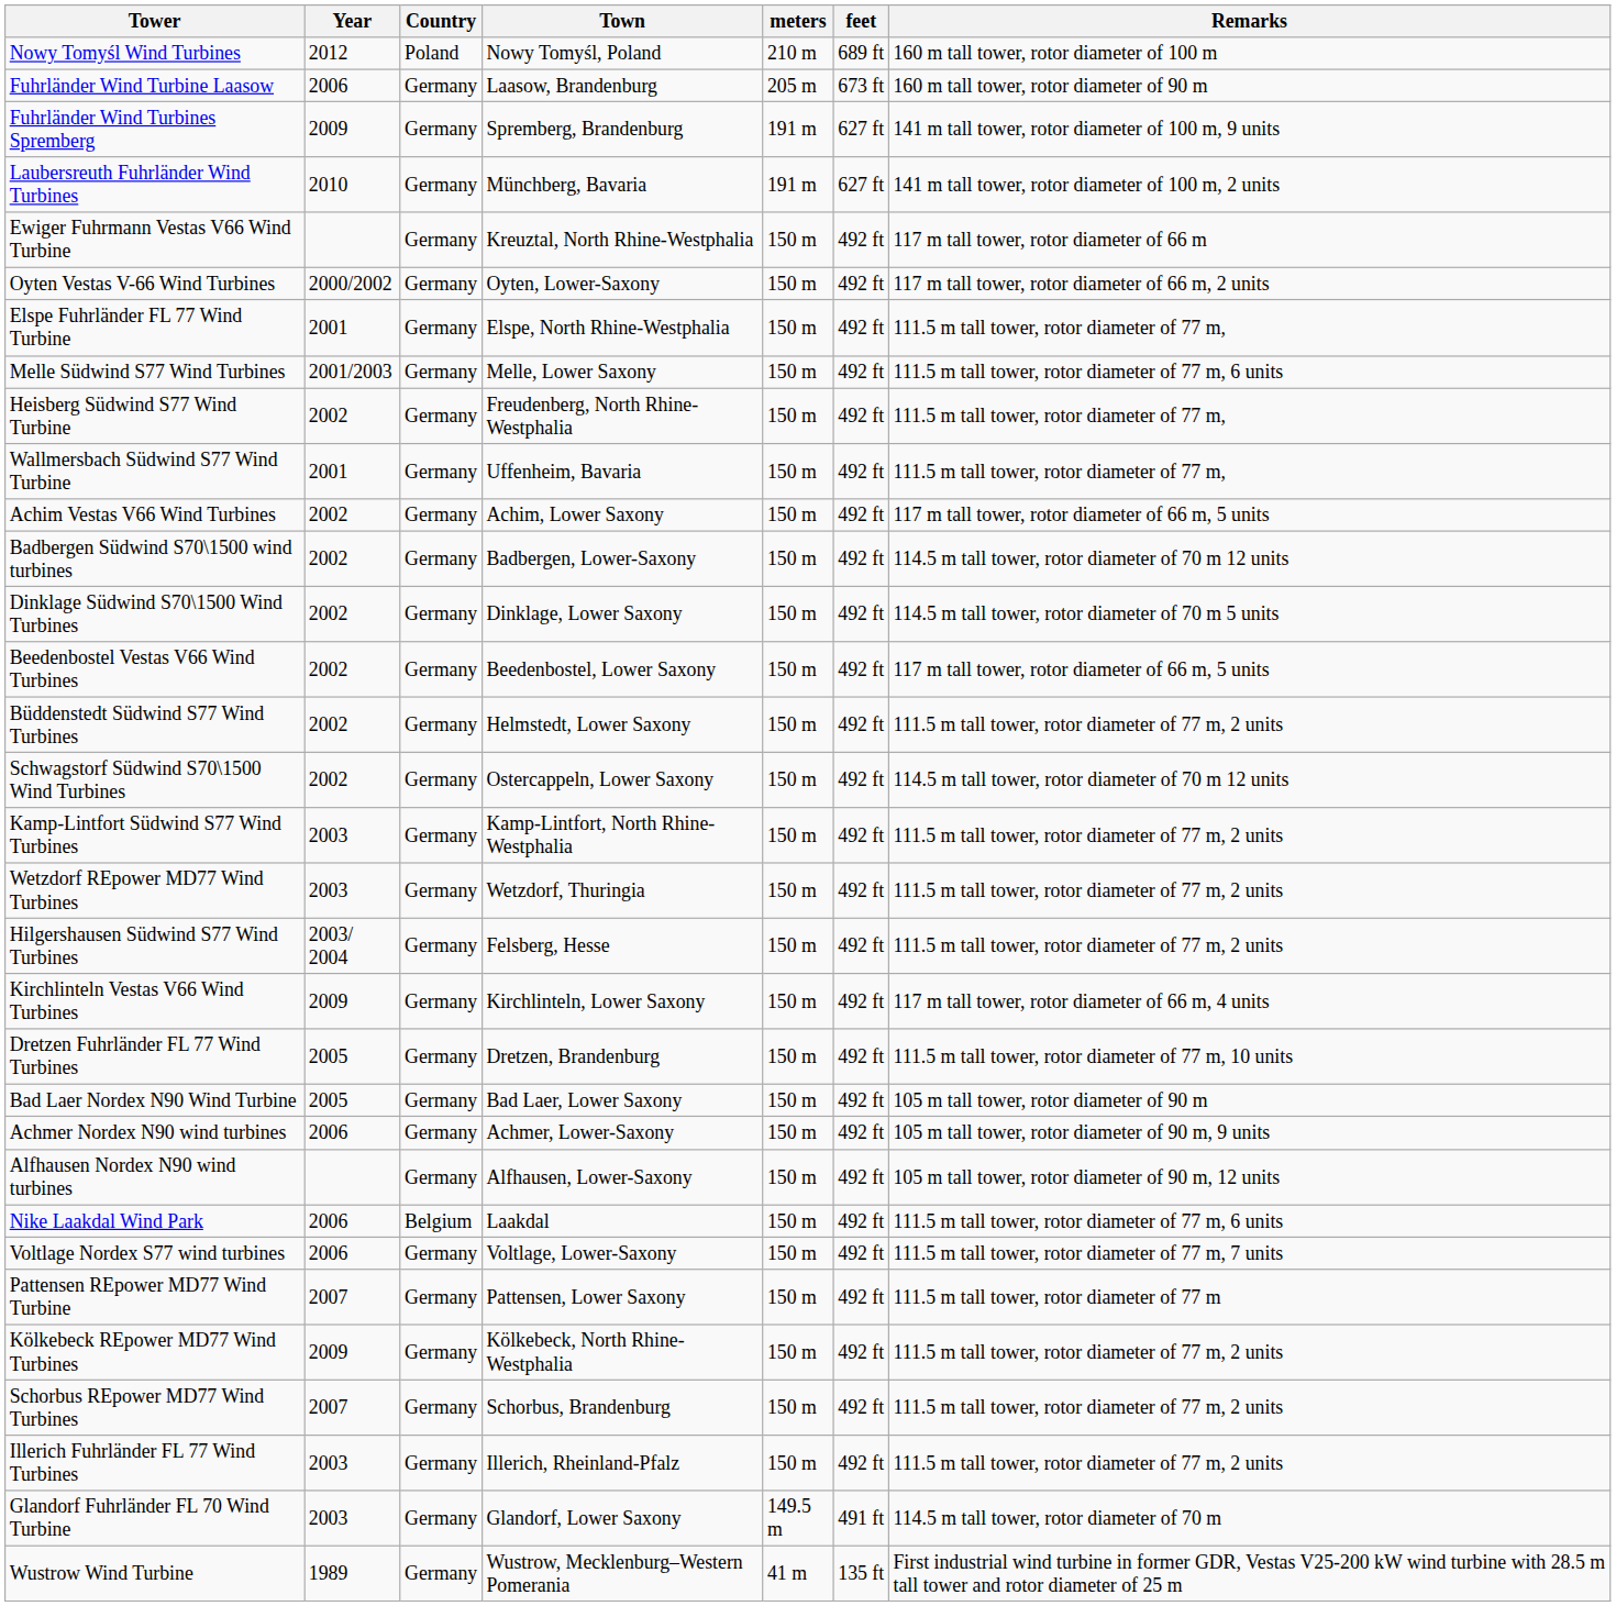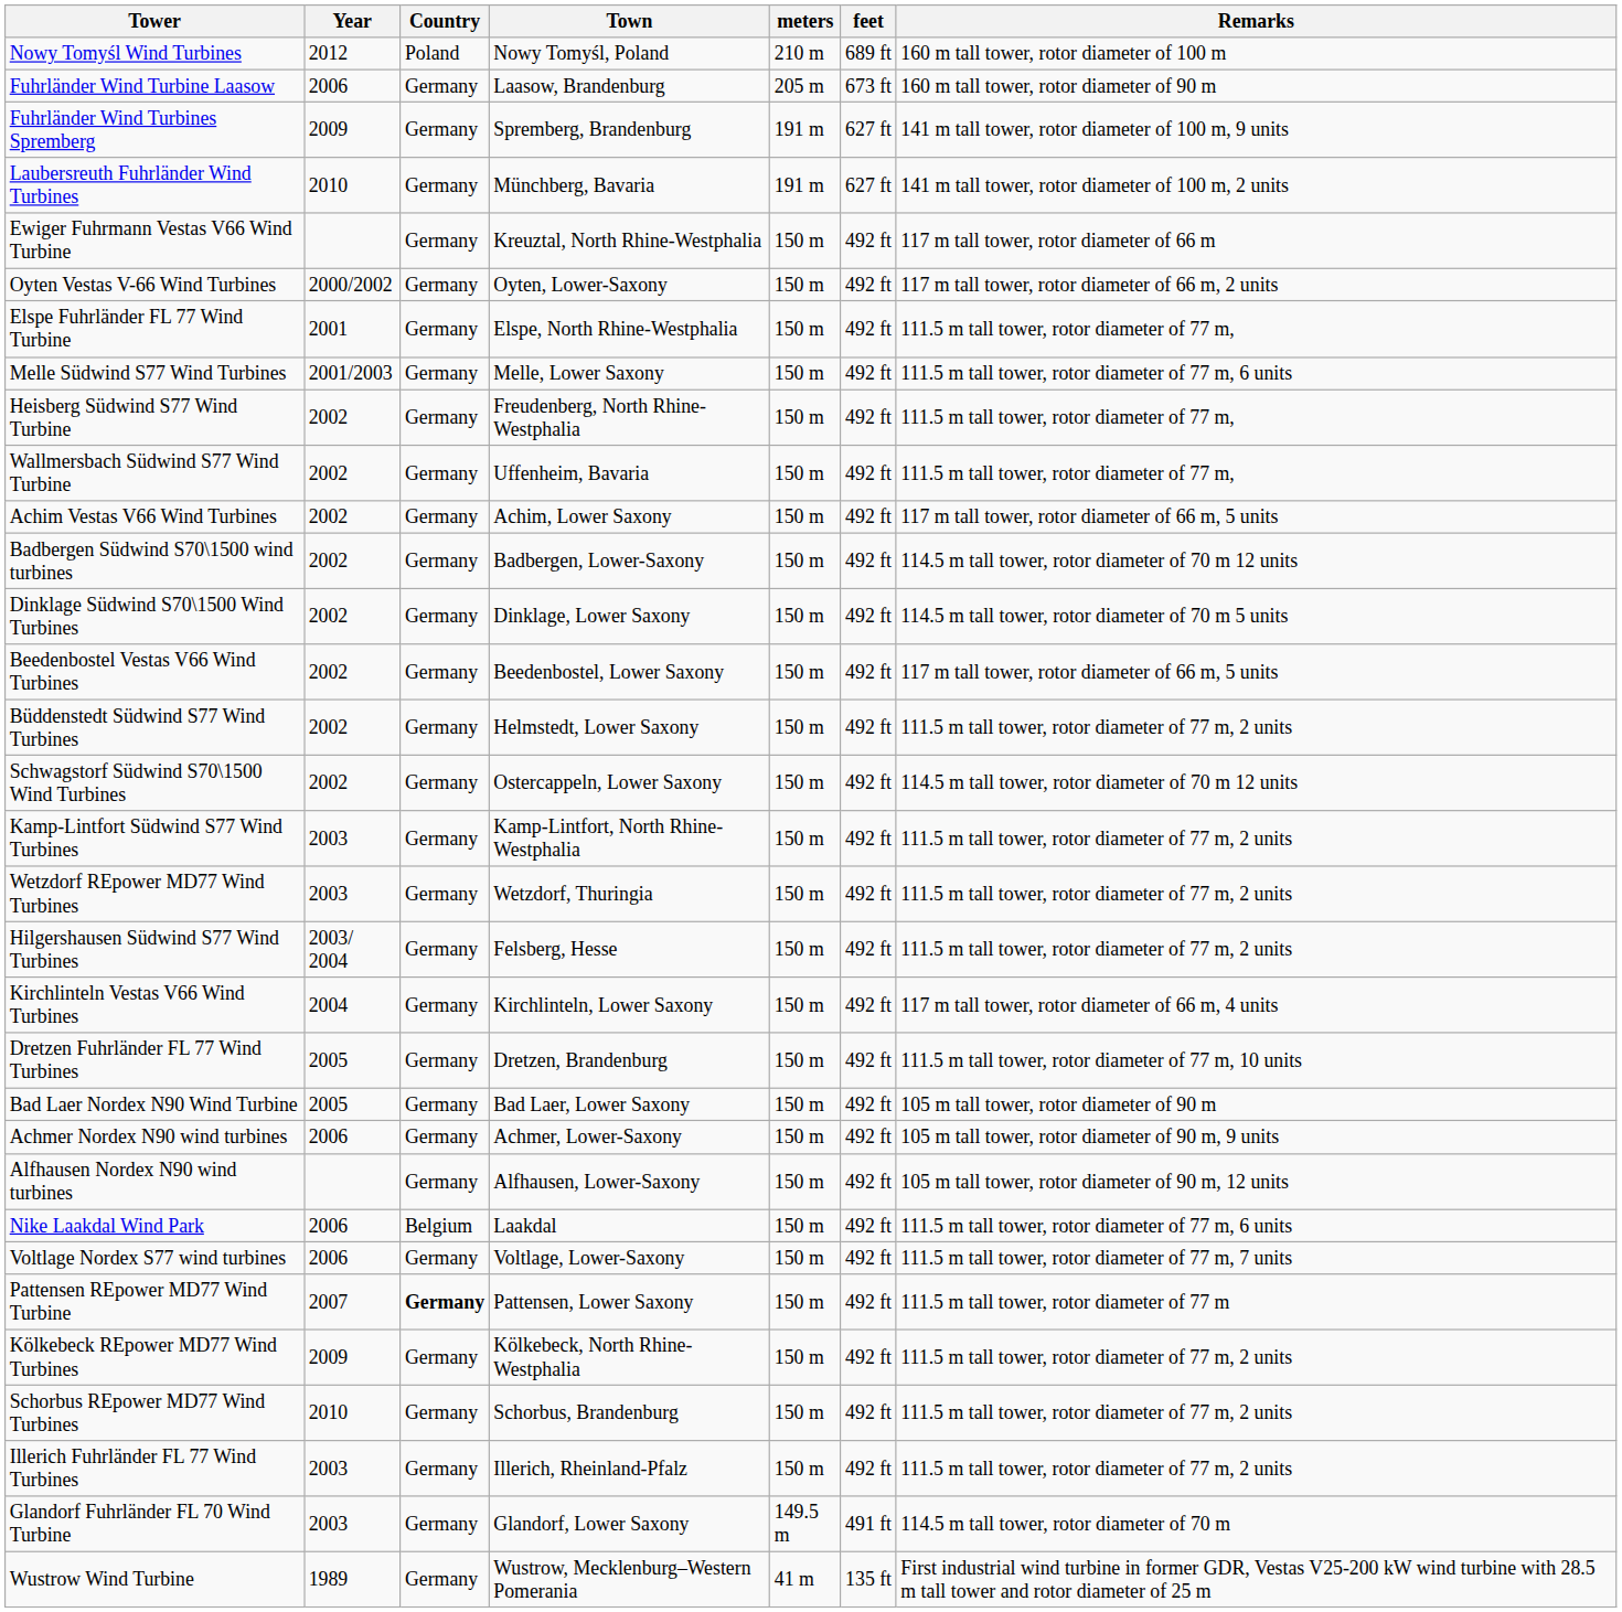Wallmersbach Südwind S77 Wind Turbine | Year: 2001 -> 2002
Kirchlinteln Vestas V66 Wind Turbines | Year: 2009 -> 2004
Pattensen REpower MD77 Wind Turbine | Country: normal -> bold
Schorbus REpower MD77 Wind Turbines | Year: 2007 -> 2010
